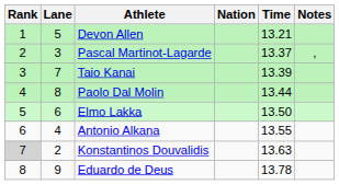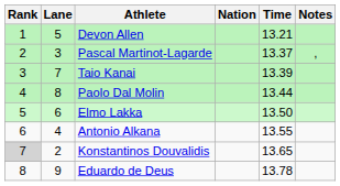Konstantinos Douvalidis | Time: 13.63 -> 13.65
